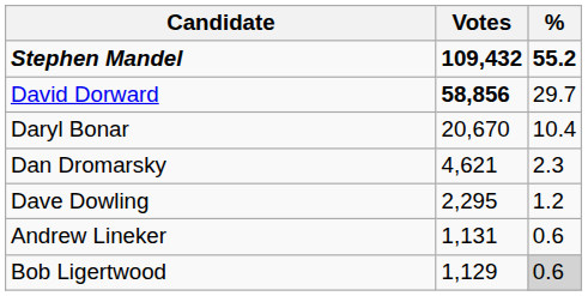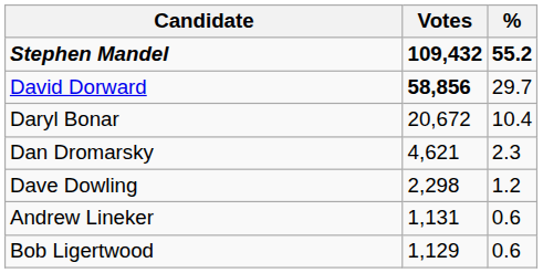Daryl Bonar | Votes: 20,670 -> 20,672
Dave Dowling | Votes: 2,295 -> 2,298
Bob Ligertwood | %: lightgrey background -> no background
